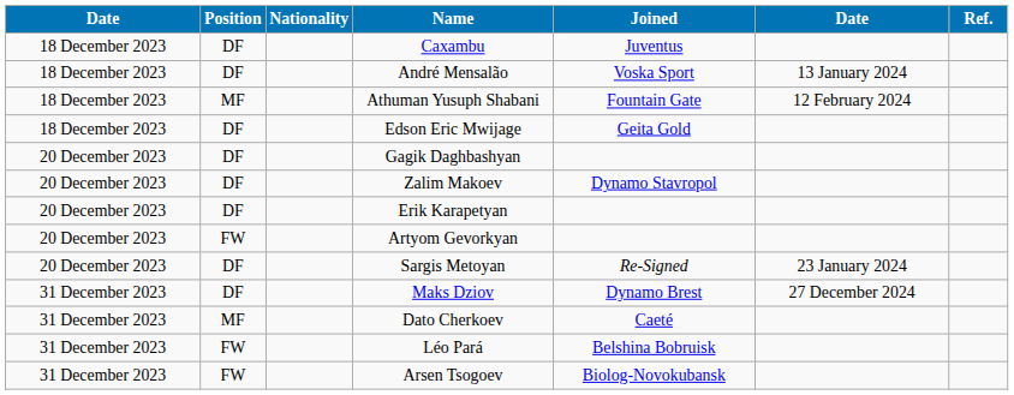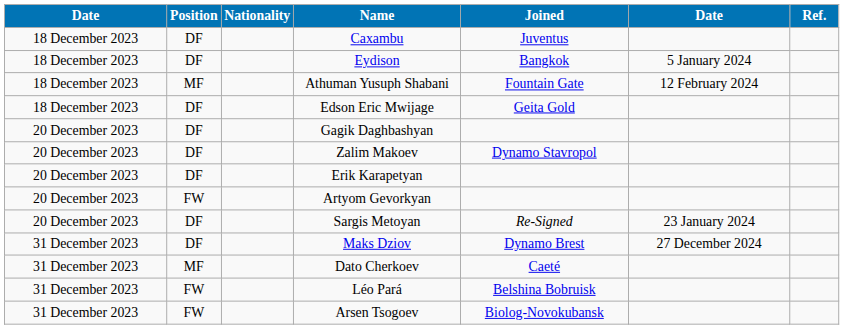- row: 18 December 2023 | DF | André Mensalão | Voska Sport | 13 January 2024
+ row: 18 December 2023 | DF | Eydison | Bangkok | 5 January 2024
